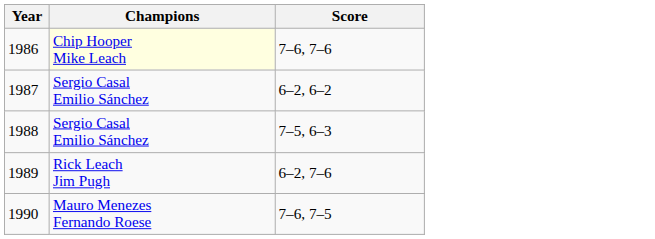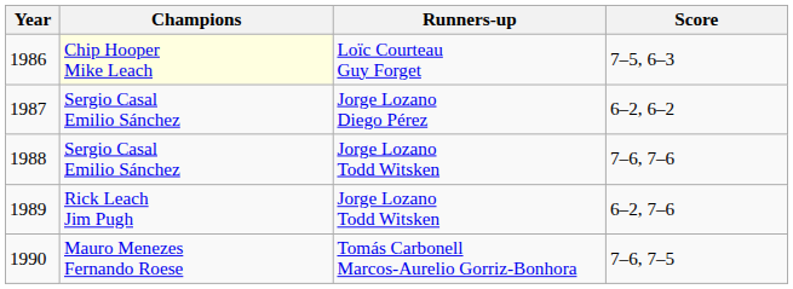+ column: Runners-up | Loïc Courteau Guy Forget | Jorge Lozano Diego Pérez | Jorge Lozano Todd Witsken | Jorge Lozano Todd Witsken | Tomás Carbonell Marcos-Aurelio Gorriz-Bonhora
1986 | Score: 7–6, 7–6 -> 7–5, 6–3
1988 | Score: 7–5, 6–3 -> 7–6, 7–6
